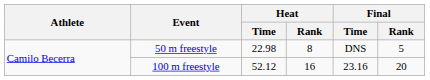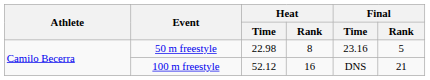50 m freestyle | Final / Time: DNS -> 23.16
100 m freestyle | Final / Time: 23.16 -> DNS
100 m freestyle | Final / Rank: 20 -> 21
